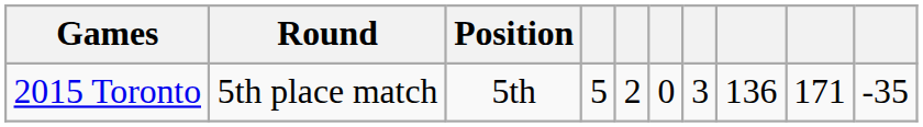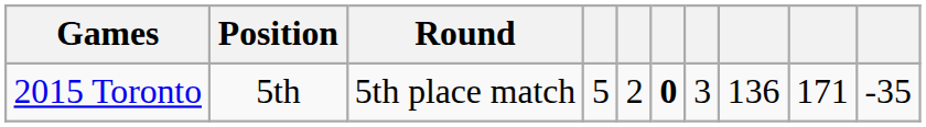columns swapped: Round <-> Position
2015 Toronto | column 6: normal -> bold
